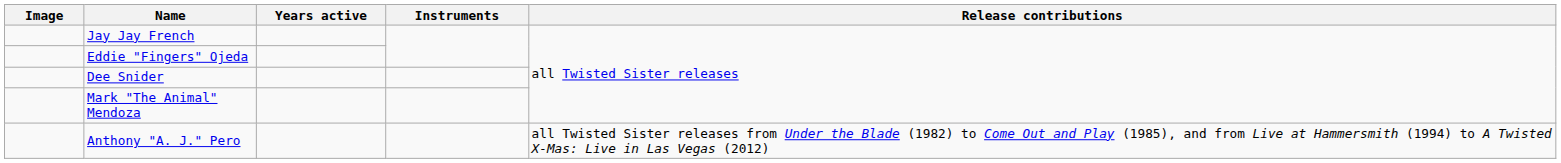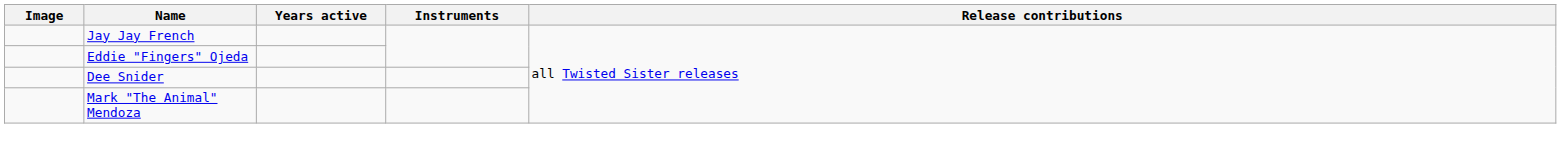- row: Anthony "A. J." Pero | all Twisted Sister releases from Under the Blade (1982) to Come Out and Play (1985), and from Live at Hammersmith (1994) to A Twisted X-Mas: Live in Las Vegas (2012)
